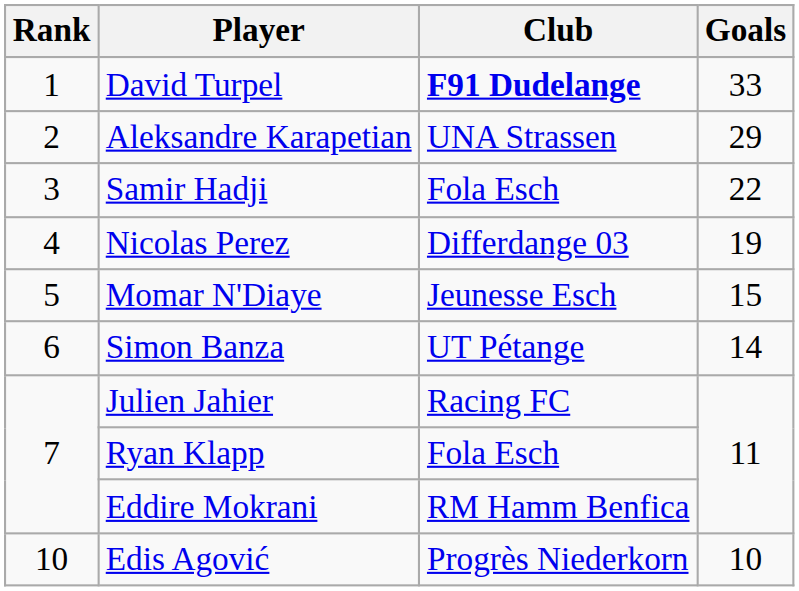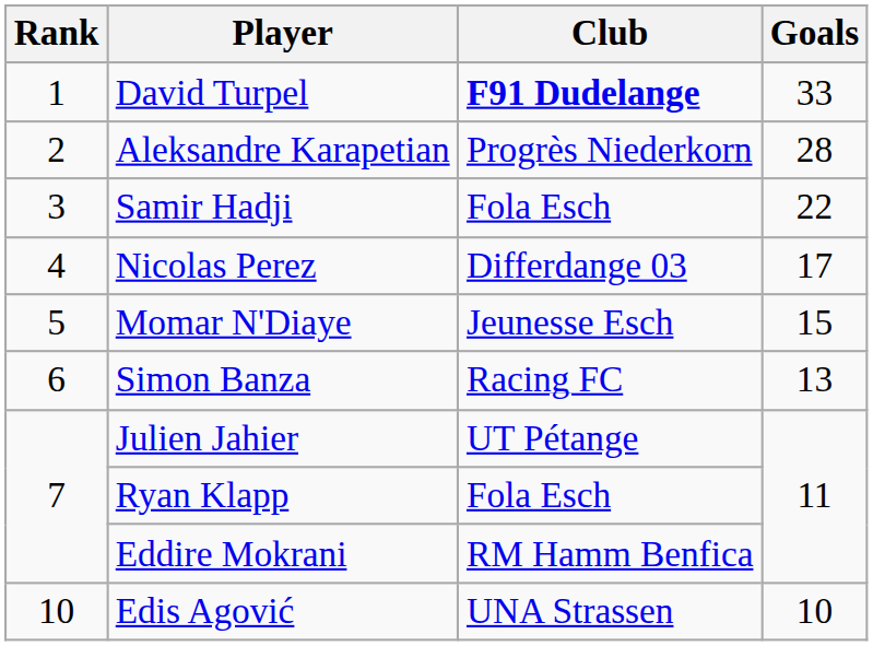Aleksandre Karapetian | Club: UNA Strassen -> Progrès Niederkorn
Aleksandre Karapetian | Goals: 29 -> 28
Nicolas Perez | Goals: 19 -> 17
Simon Banza | Club: UT Pétange -> Racing FC
Simon Banza | Goals: 14 -> 13
Julien Jahier | Club: Racing FC -> UT Pétange
Edis Agović | Club: Progrès Niederkorn -> UNA Strassen
